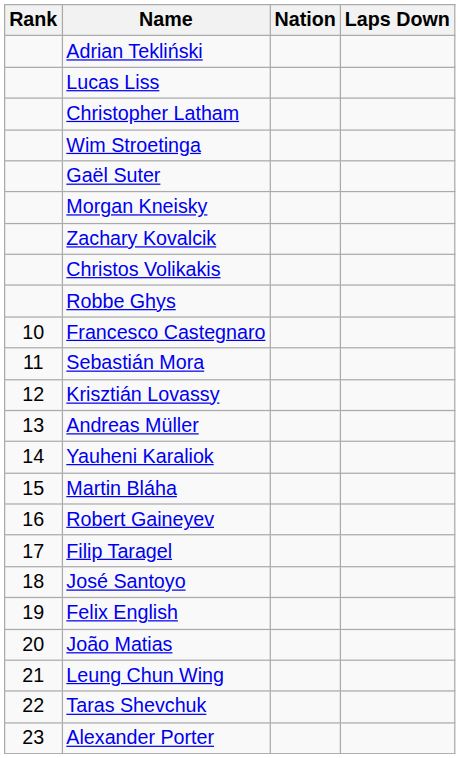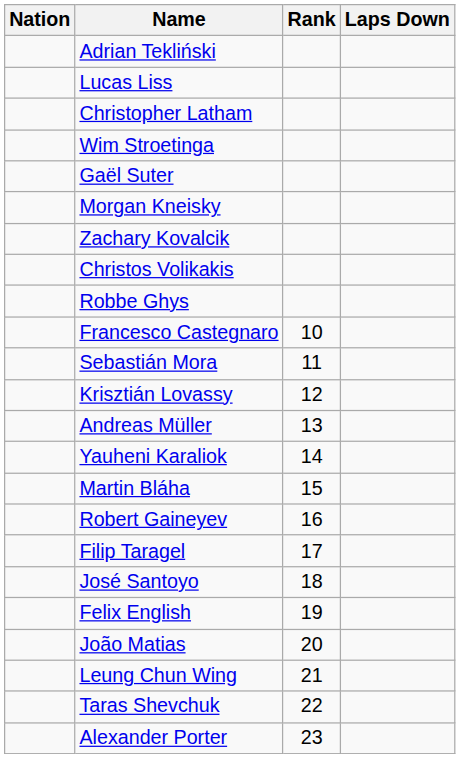columns swapped: Rank <-> Nation
